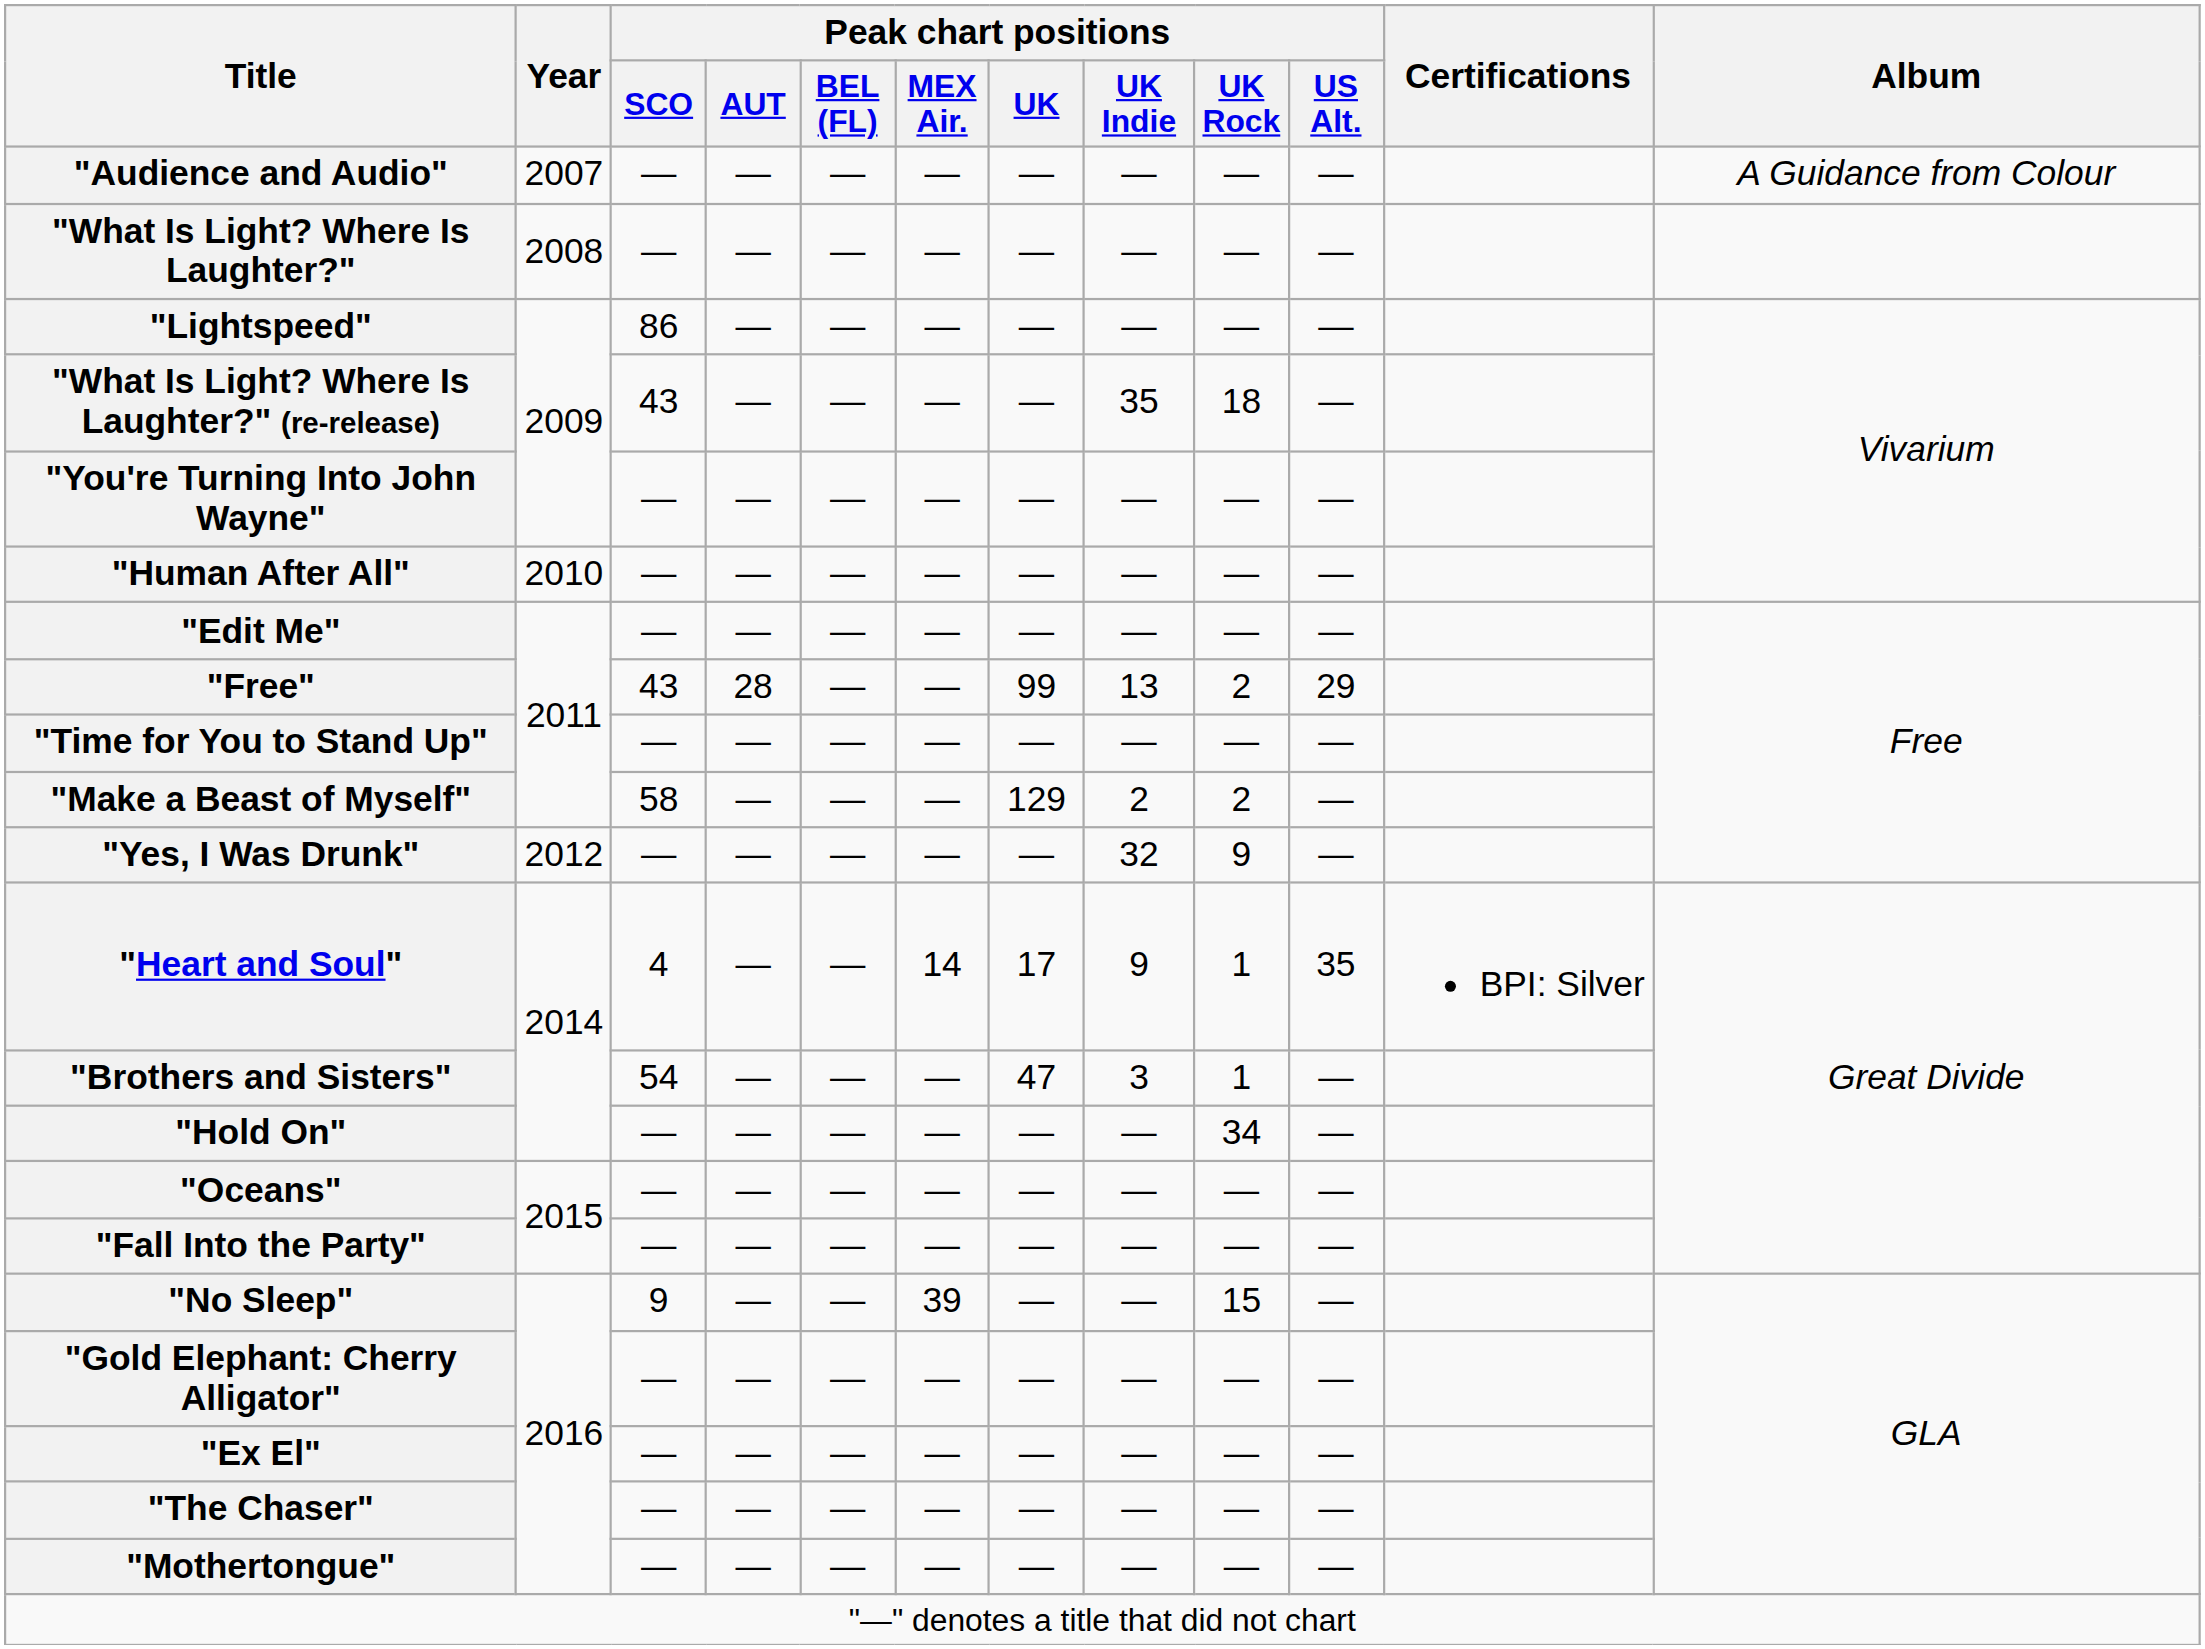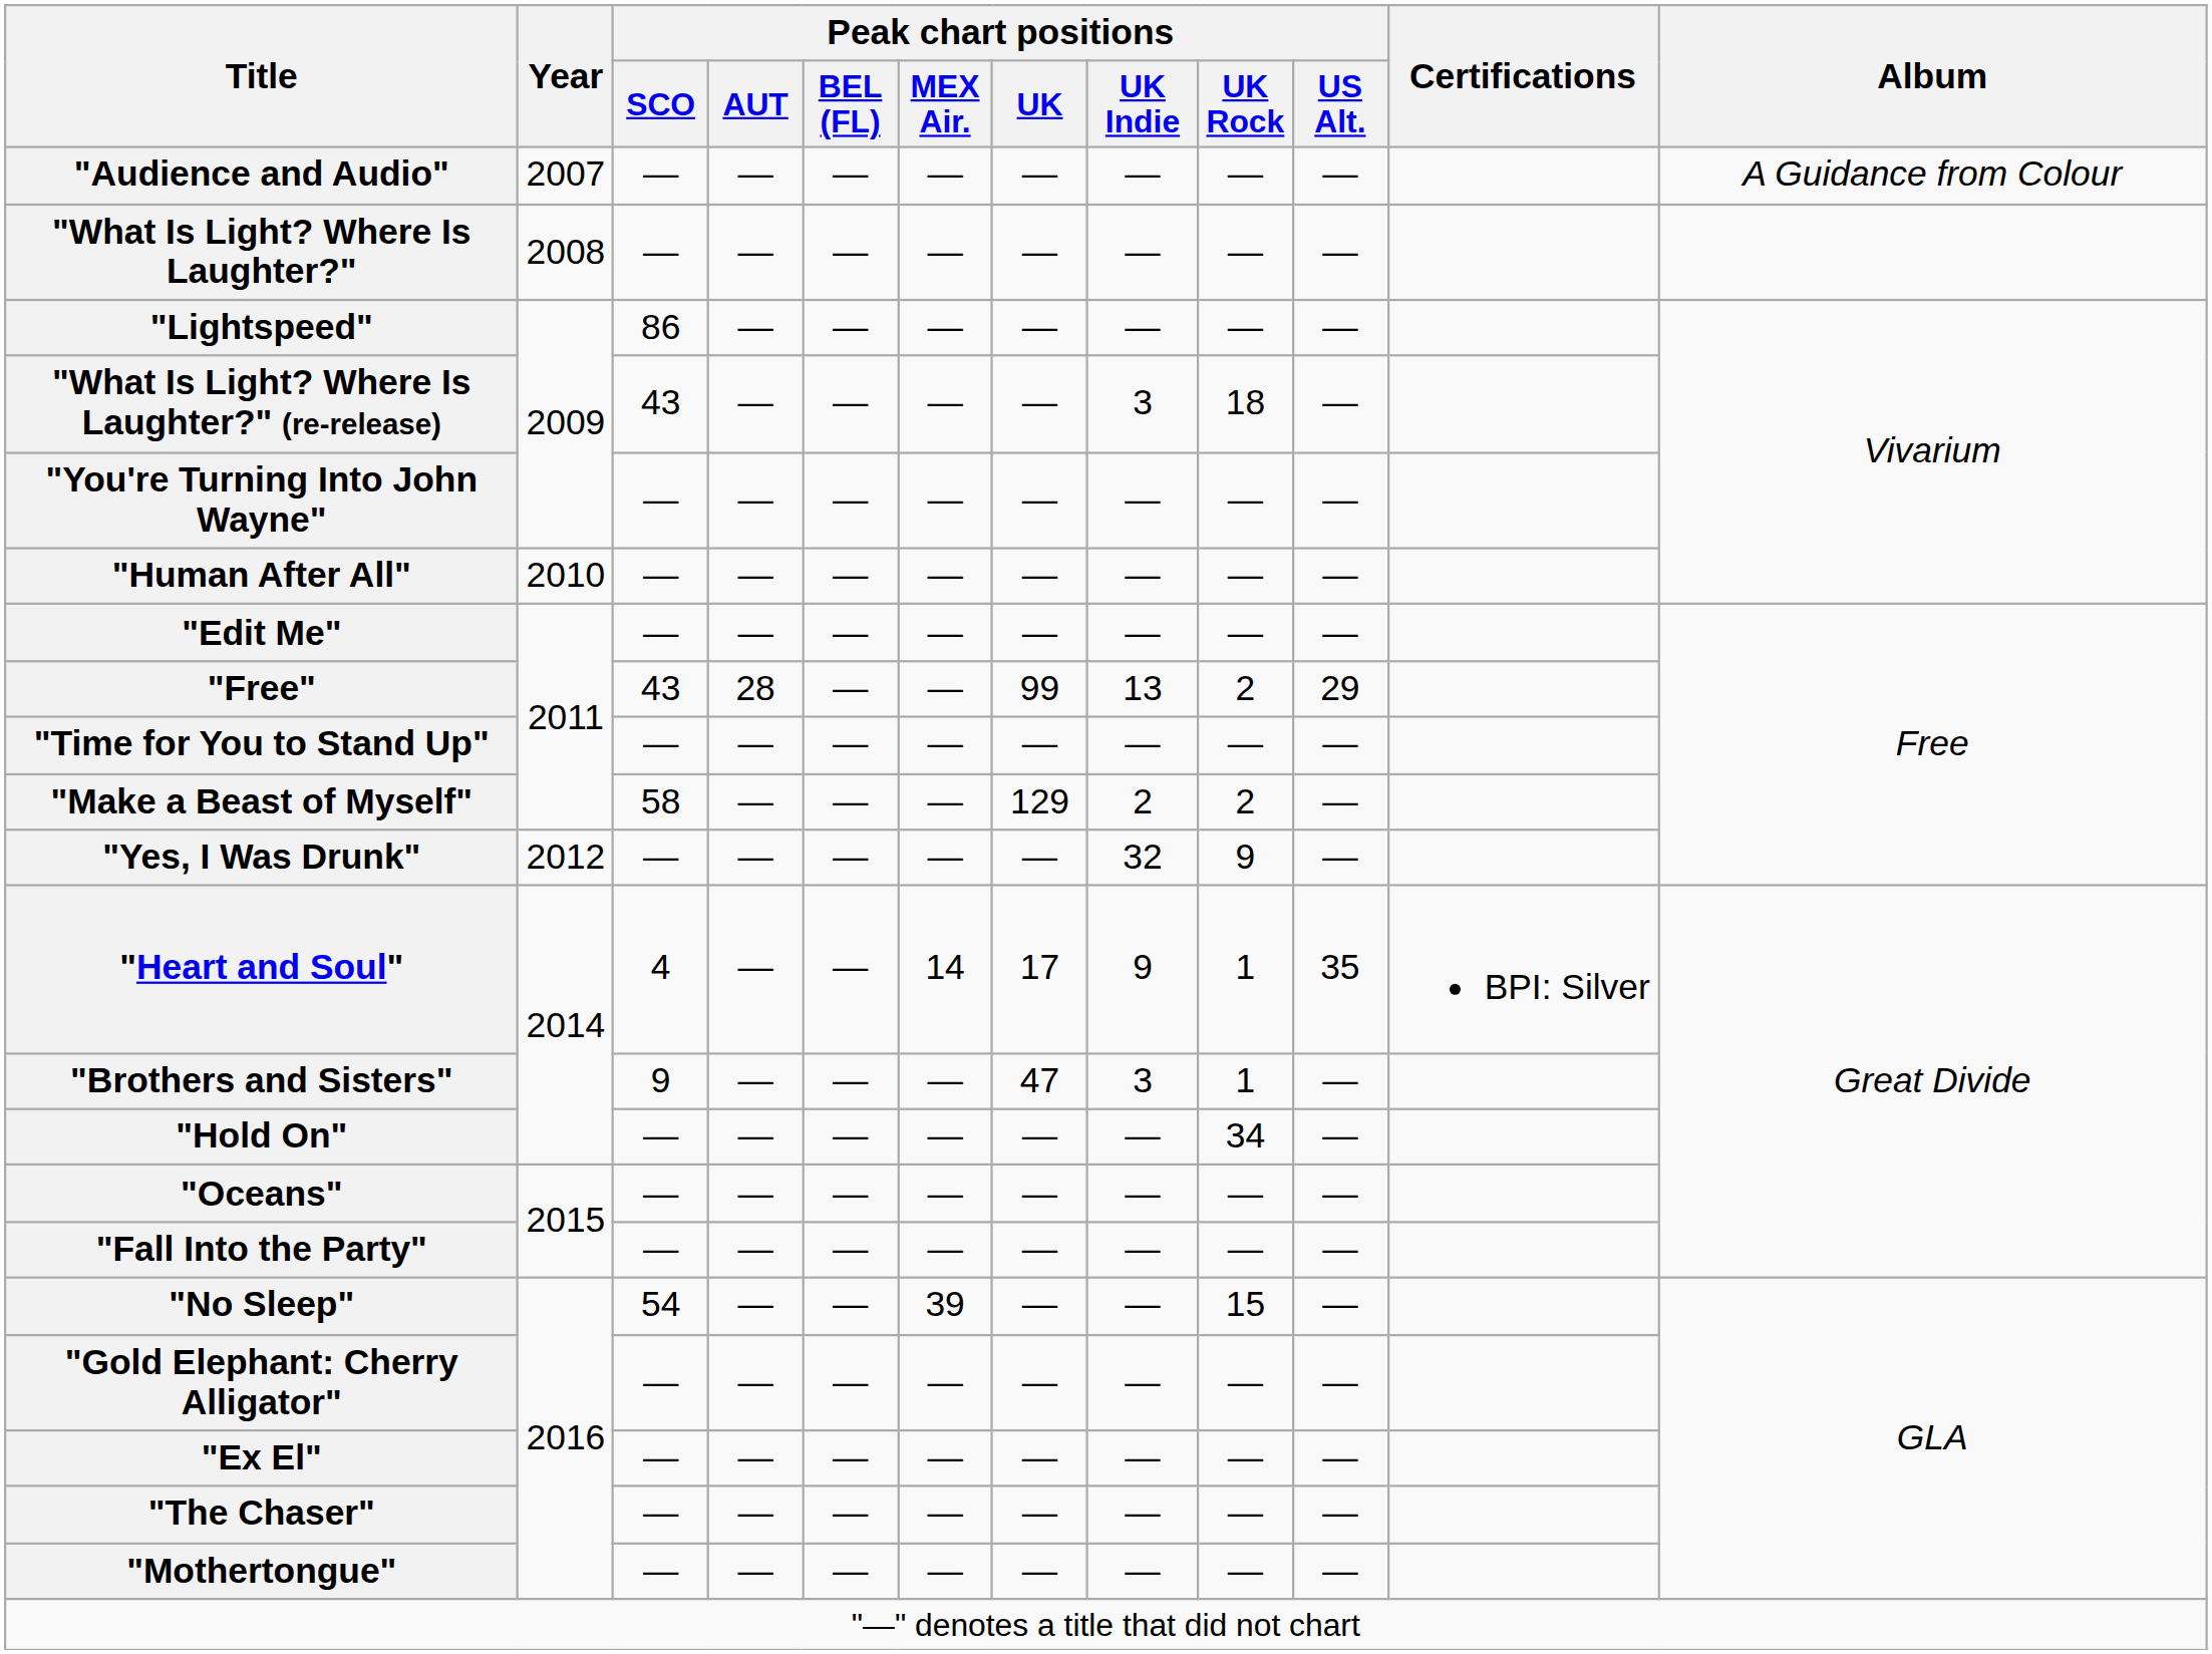"What Is Light? Where Is Laughter?" (re-release) | Peak chart positions / UK Indie: 35 -> 3
"Brothers and Sisters" | Peak chart positions / SCO: 54 -> 9
"No Sleep" | Peak chart positions / SCO: 9 -> 54
